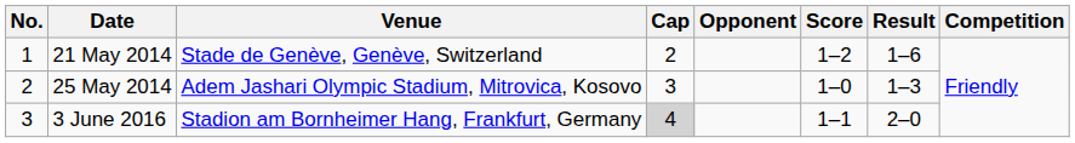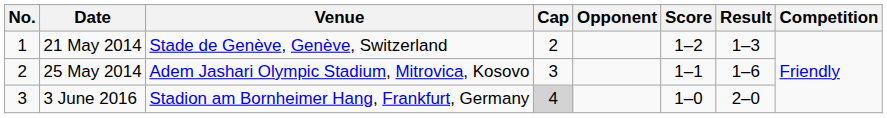21 May 2014 | Result: 1–6 -> 1–3
25 May 2014 | Score: 1–0 -> 1–1
25 May 2014 | Result: 1–3 -> 1–6
3 June 2016 | Score: 1–1 -> 1–0
